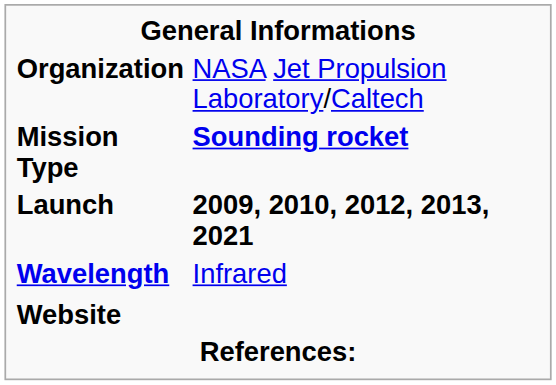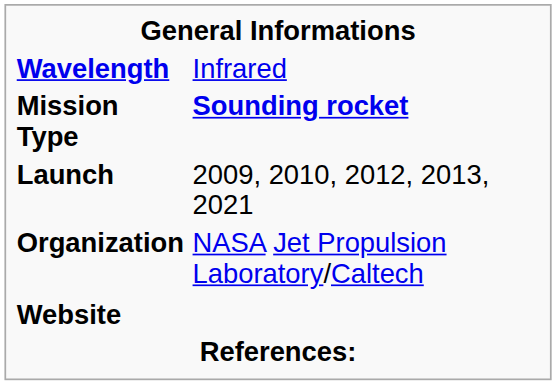rows swapped: Organization <-> Wavelength
Launch | column 2: bold -> normal
